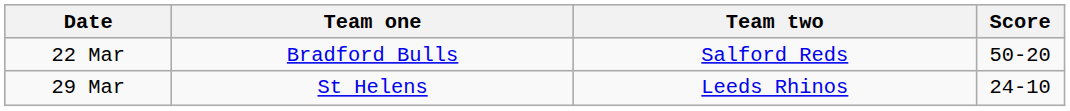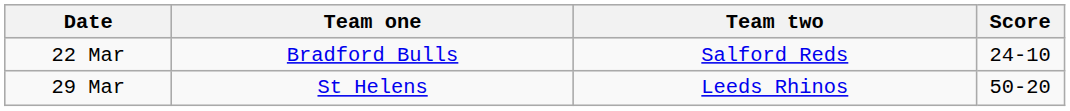22 Mar | Score: 50-20 -> 24-10
29 Mar | Score: 24-10 -> 50-20
